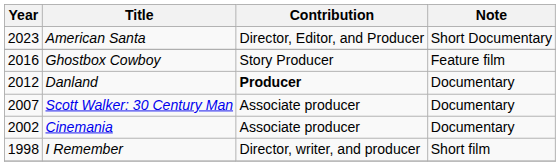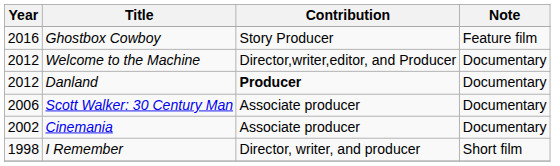- row: 2023 | American Santa | Director, Editor, and Producer | Short Documentary
+ row: 2012 | Welcome to the Machine | Director,writer,editor, and Producer | Documentary
Scott Walker: 30 Century Man | Year: 2007 -> 2006
